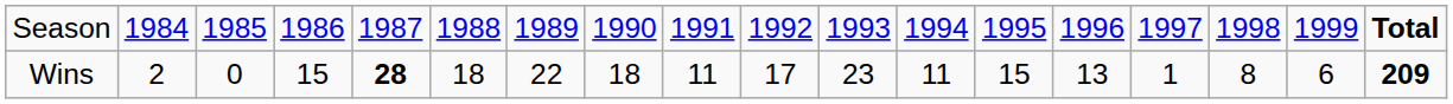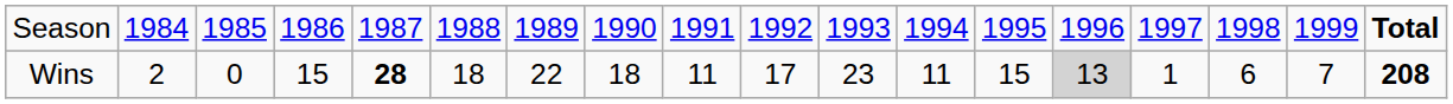Wins | column 14: no background -> lightgrey background
Wins | column 16: 8 -> 6
Wins | column 17: 6 -> 7
Wins | column 18: 209 -> 208
